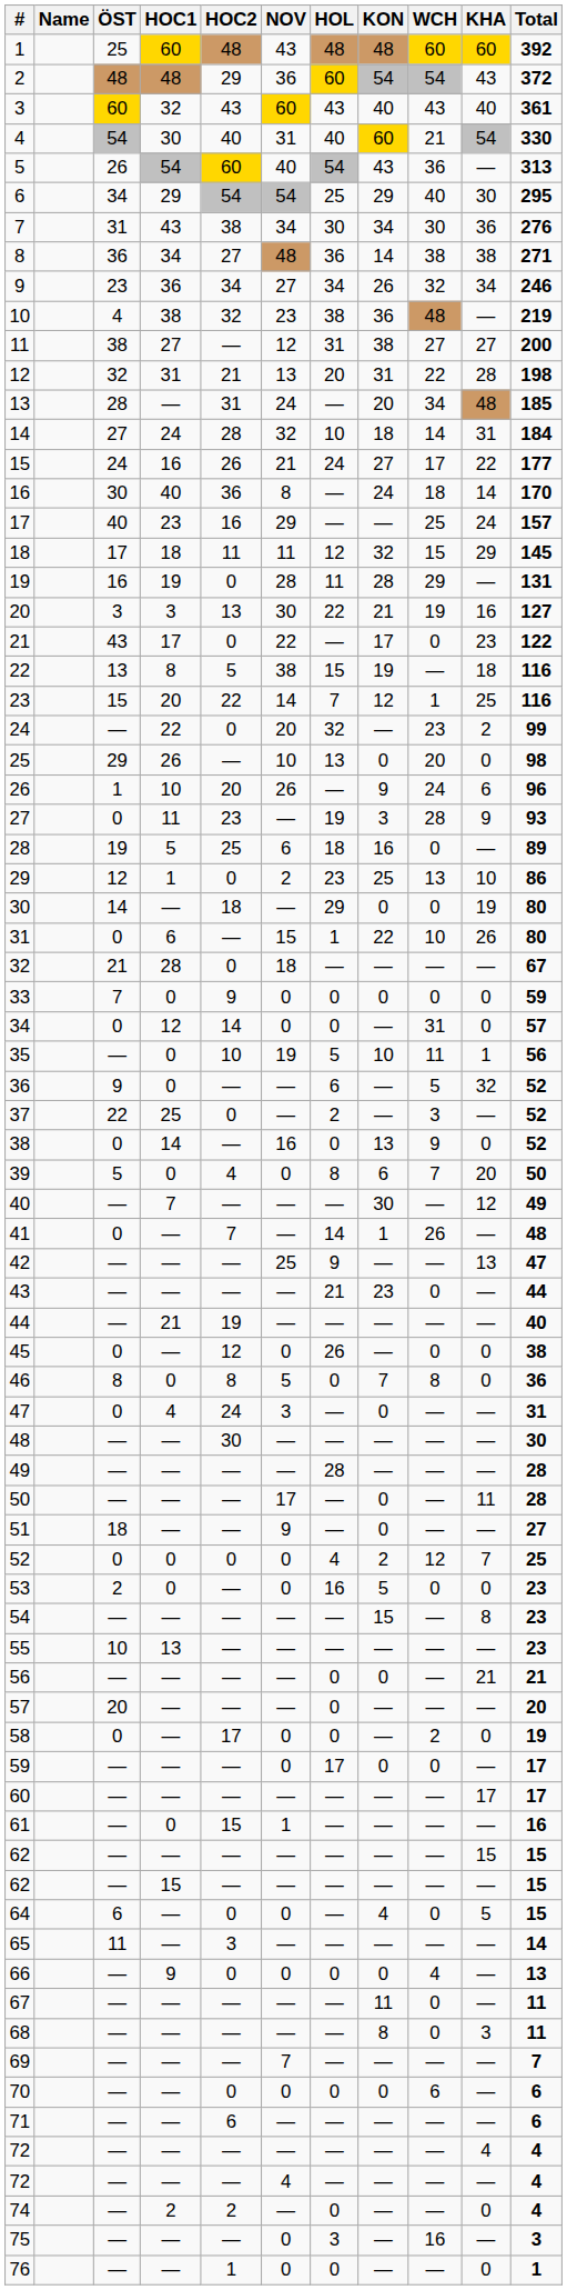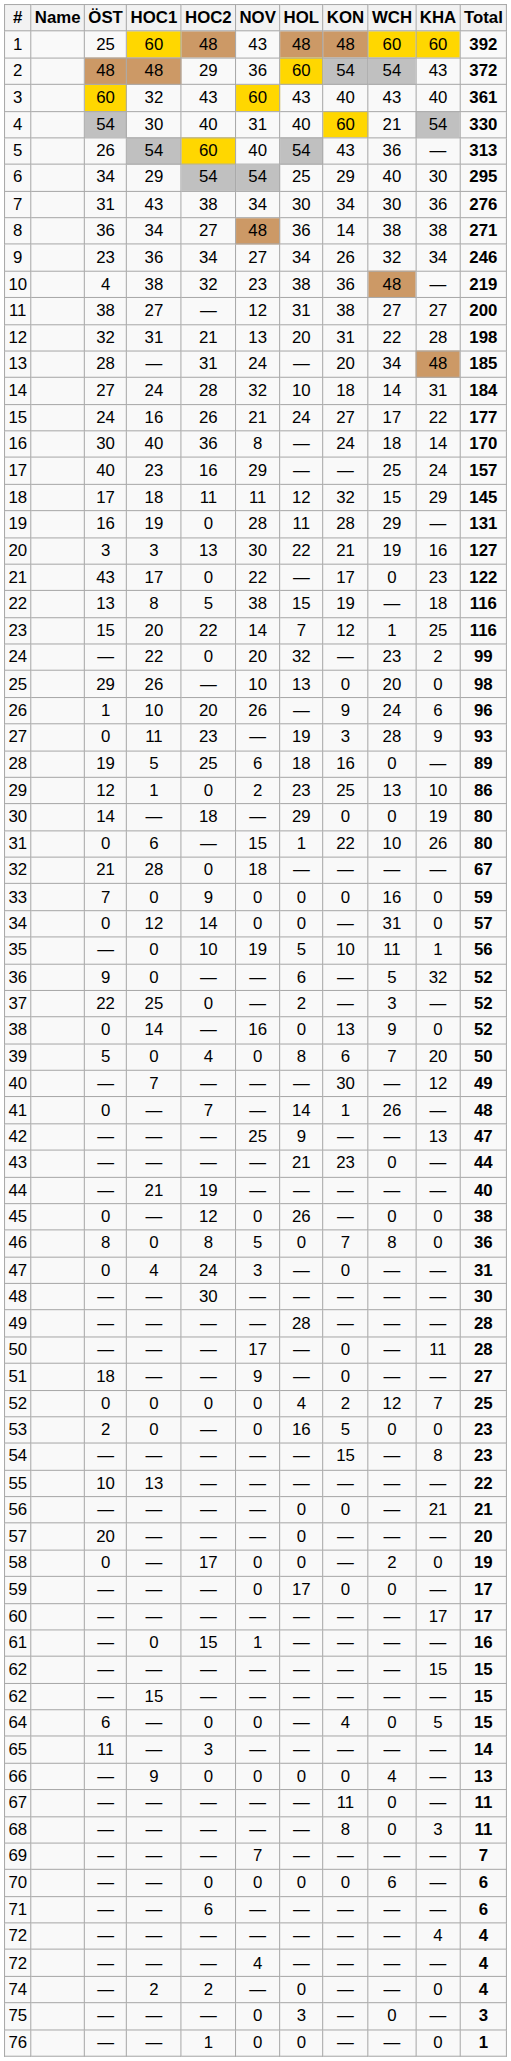33 | WCH: 0 -> 16
55 | Total: 23 -> 22
75 | WCH: 16 -> 0
